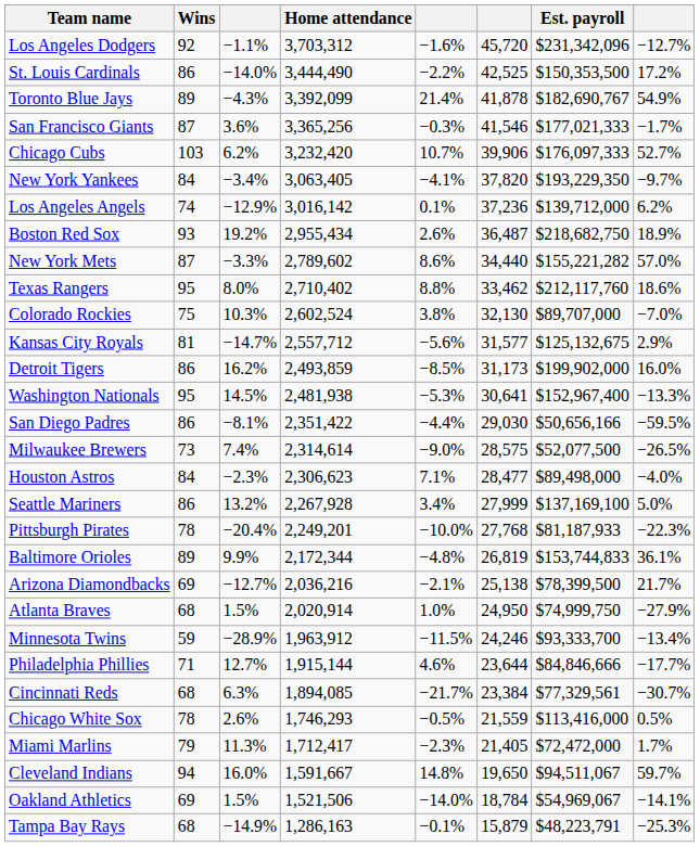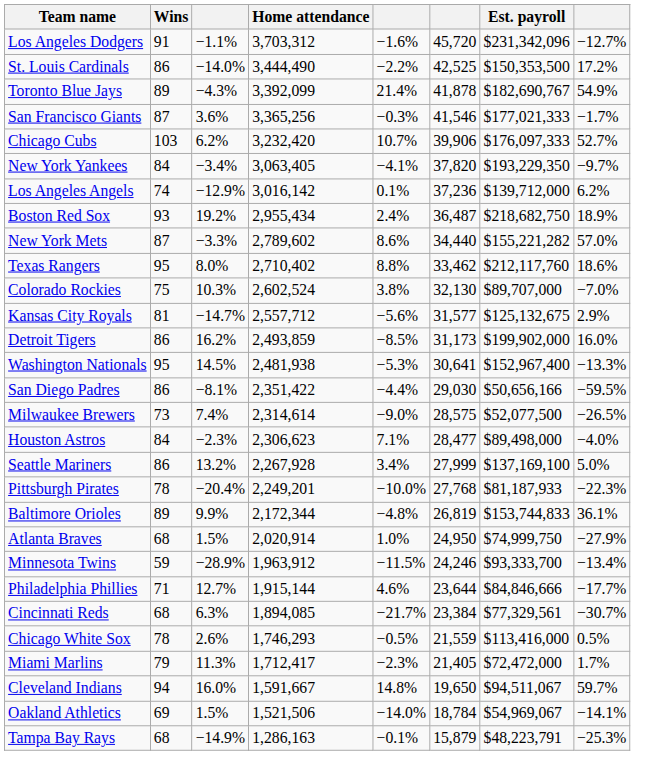Los Angeles Dodgers | Wins: 92 -> 91
Boston Red Sox | column 5: 2.6% -> 2.4%
- row: Arizona Diamondbacks | 69 | −12.7% | 2,036,216 | −2.1% | 25,138 | $78,399,500 | 21.7%
